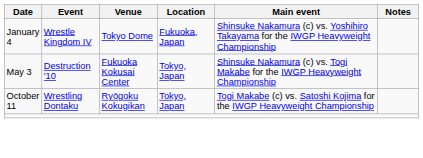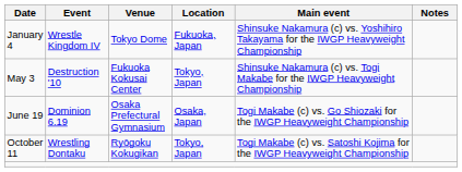+ row: June 19 | Dominion 6.19 | Osaka Prefectural Gymnasium | Osaka, Japan | Togi Makabe (c) vs. Go Shiozaki for the IWGP Heavyweight Championship
